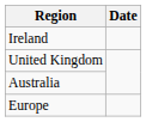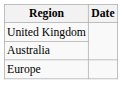- row: Ireland
